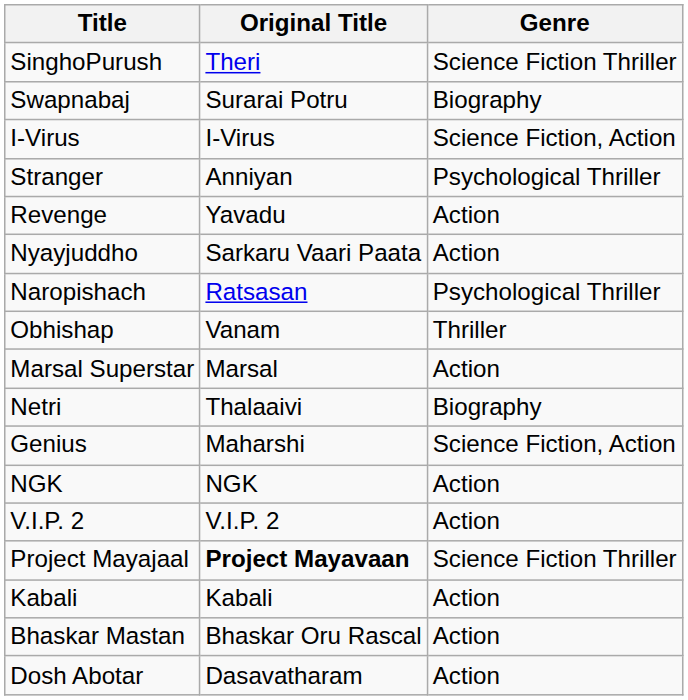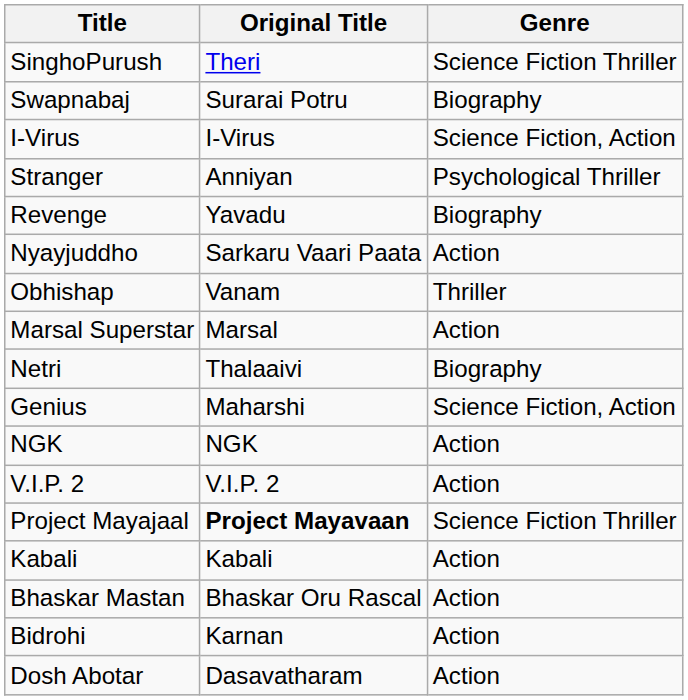Revenge | Genre: Action -> Biography
- row: Naropishach | Ratsasan | Psychological Thriller
+ row: Bidrohi | Karnan | Action
